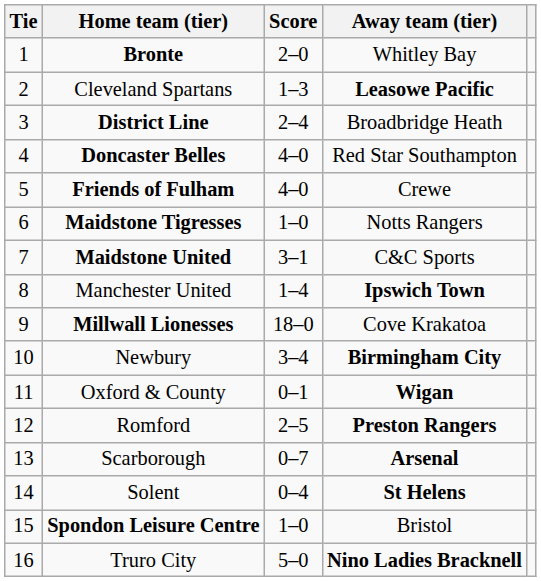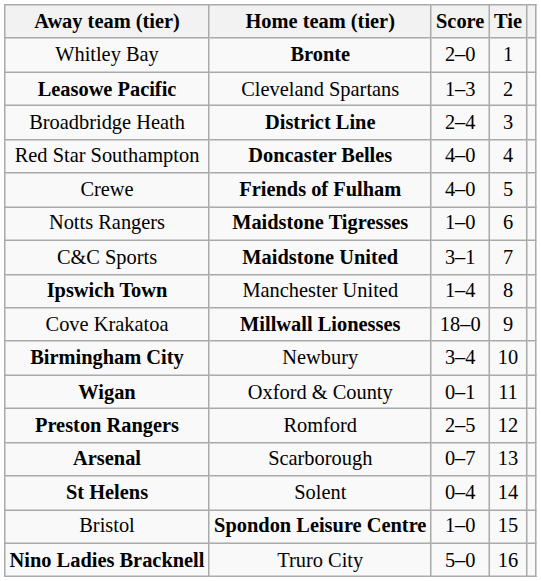columns swapped: Tie <-> Away team (tier)
